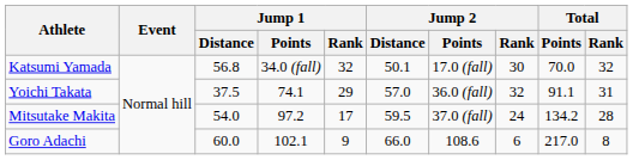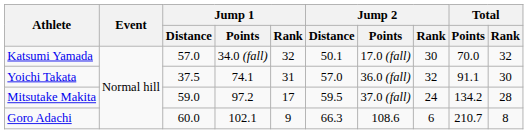Katsumi Yamada | Jump 1 / Distance: 56.8 -> 57.0
Yoichi Takata | Jump 1 / Rank: 29 -> 31
Yoichi Takata | Total / Rank: 31 -> 30
Mitsutake Makita | Jump 1 / Distance: 54.0 -> 59.0
Goro Adachi | Jump 2 / Distance: 66.0 -> 66.3
Goro Adachi | Total / Points: 217.0 -> 210.7
